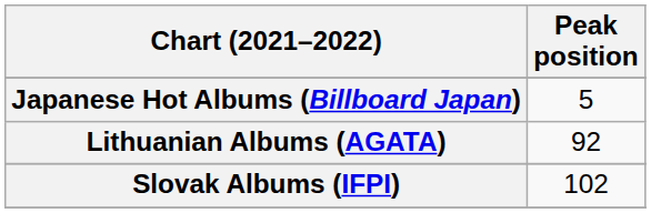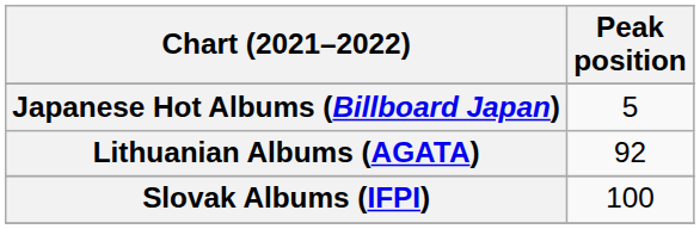Slovak Albums (IFPI) | Peak position: 102 -> 100
